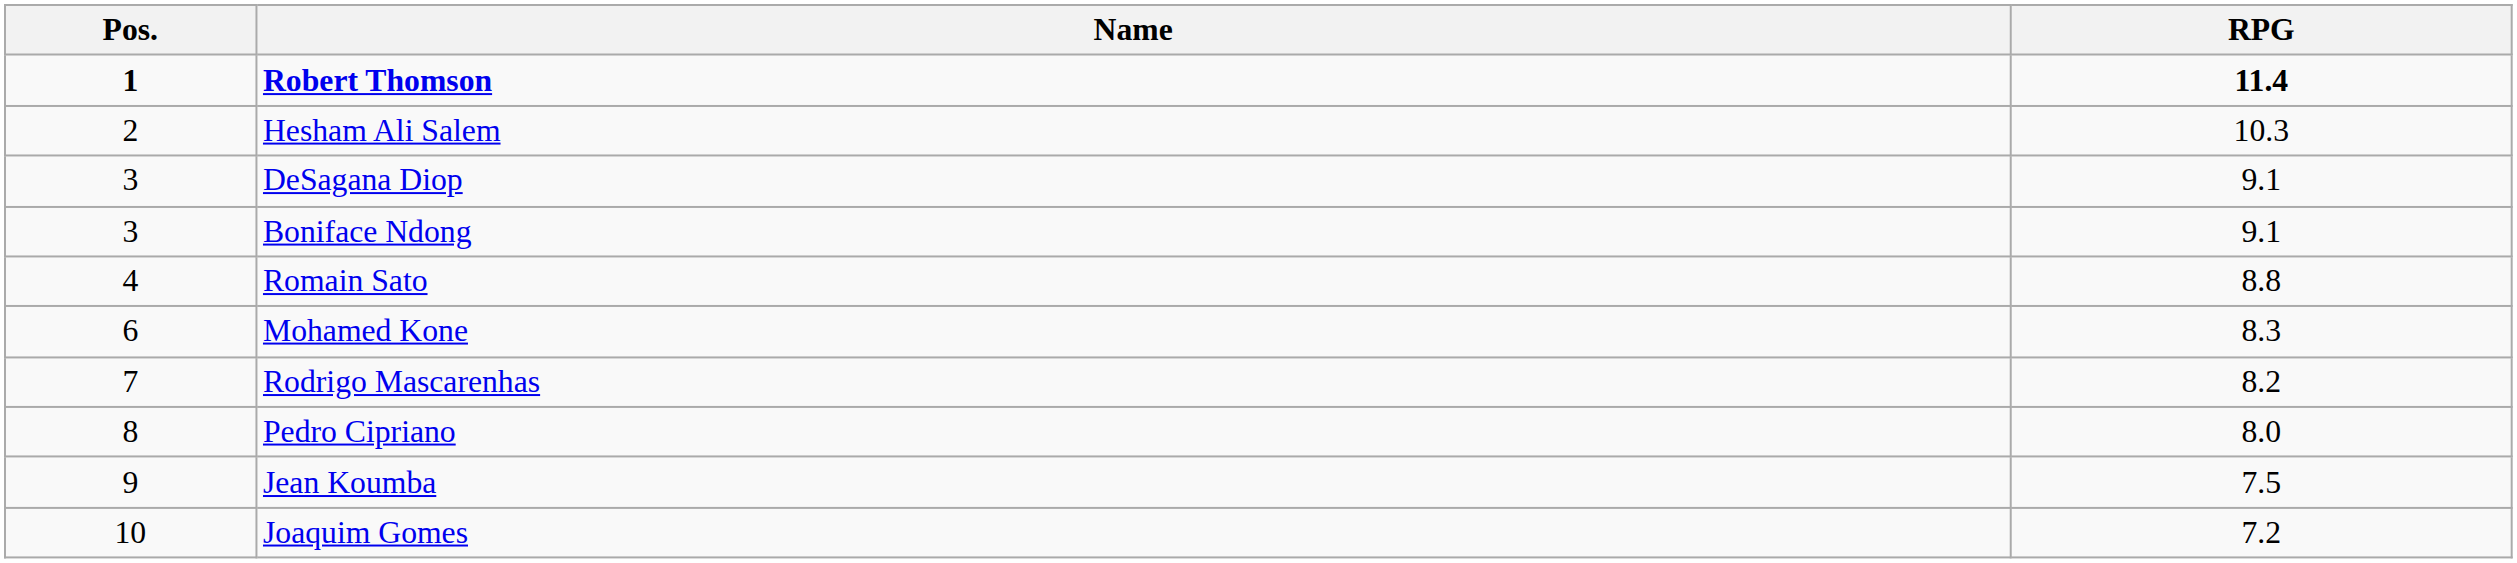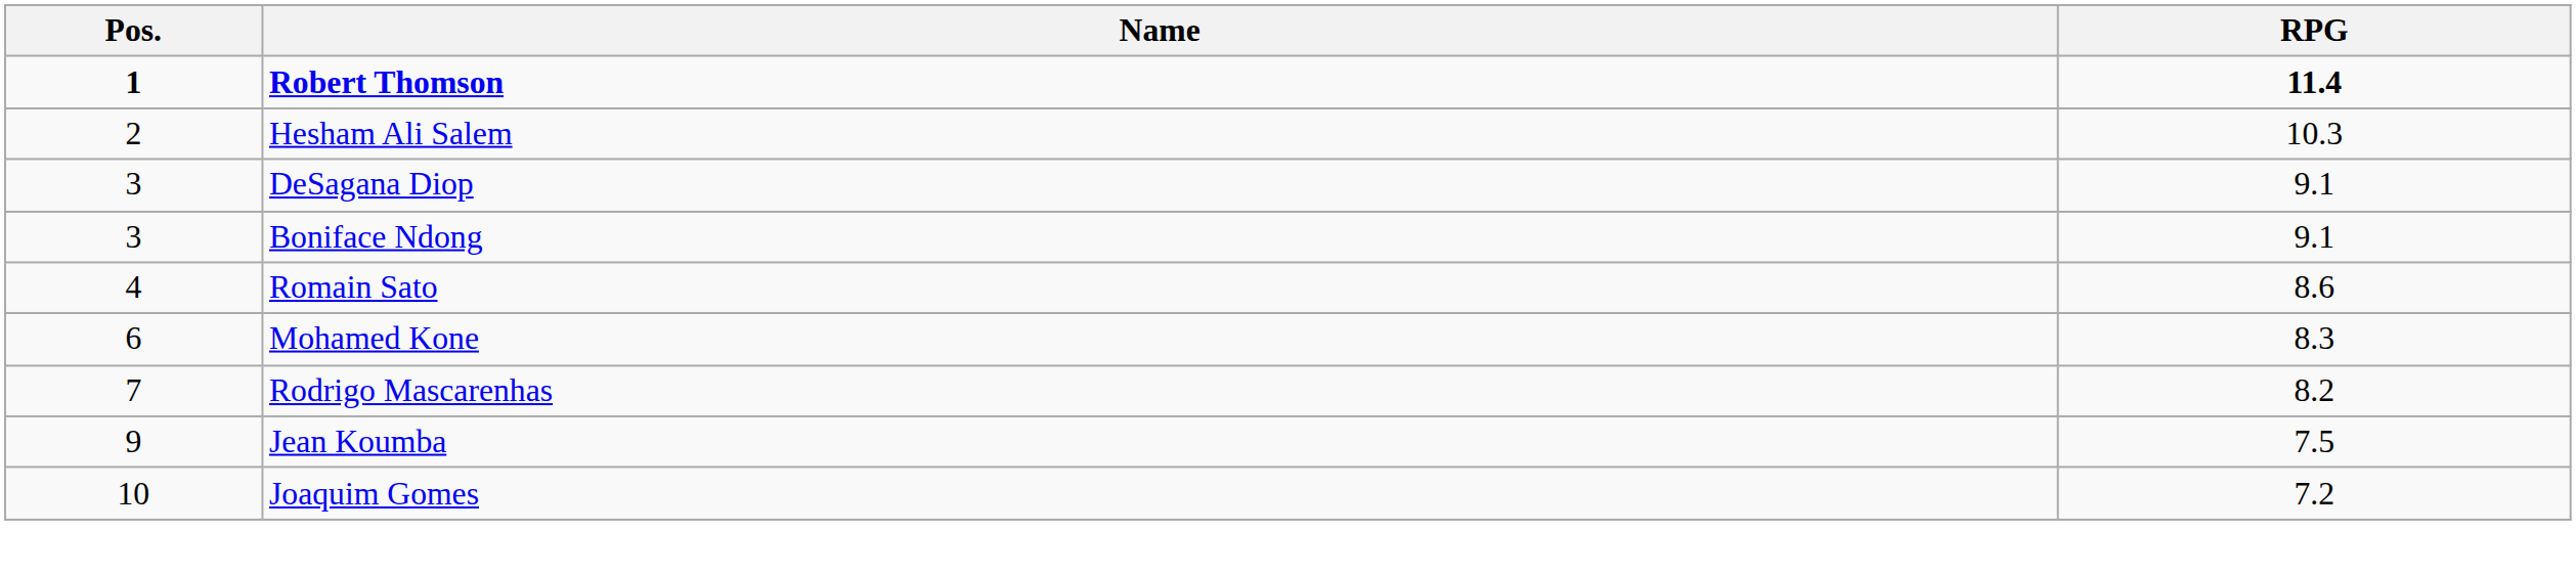Romain Sato | RPG: 8.8 -> 8.6
- row: 8 | Pedro Cipriano | 8.0
